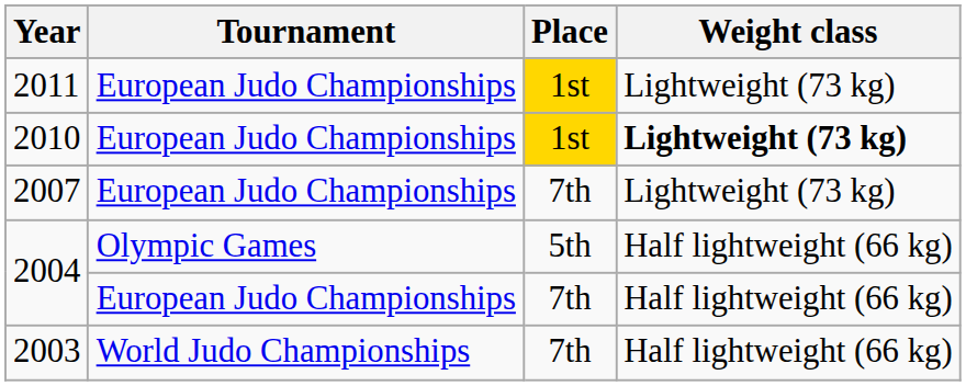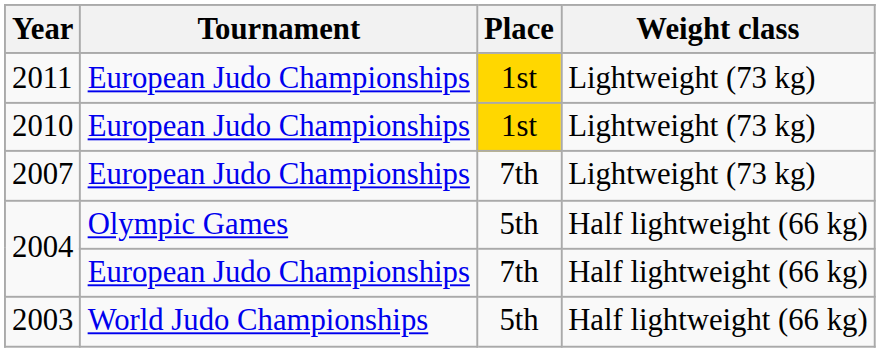2010 | Weight class: bold -> normal
2003 | Place: 7th -> 5th
